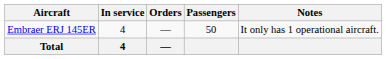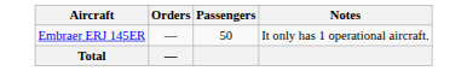- column: In service | 4 | 4
